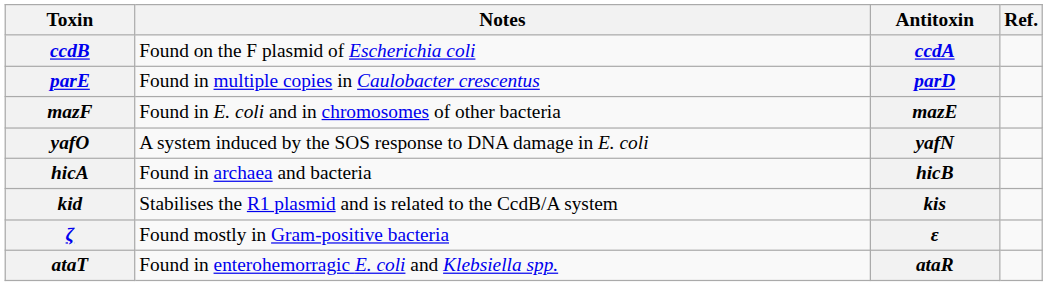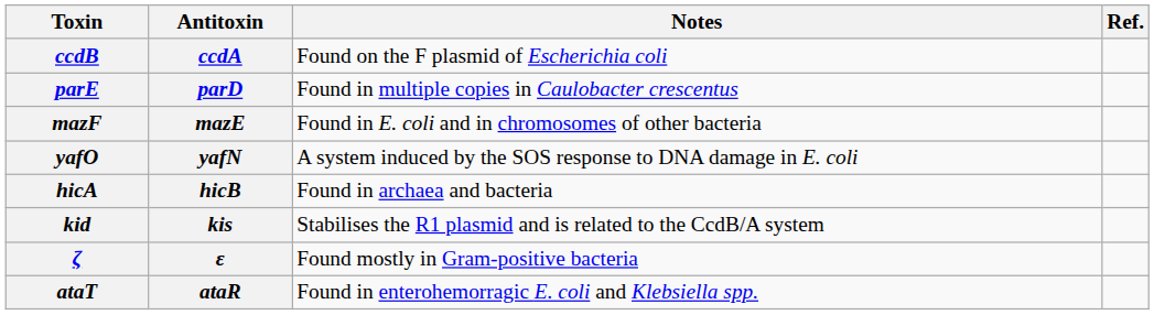columns swapped: Antitoxin <-> Notes
